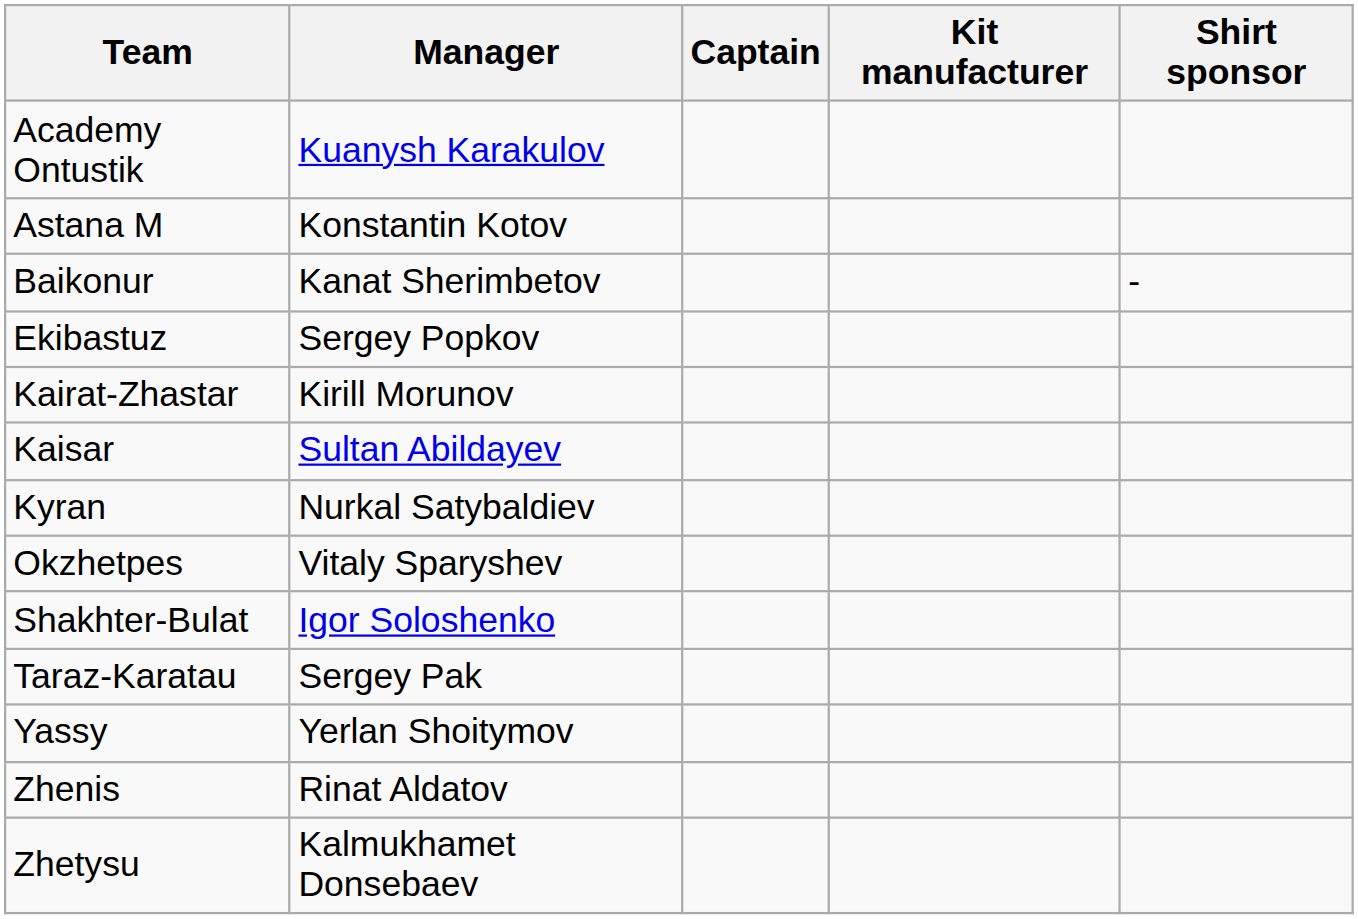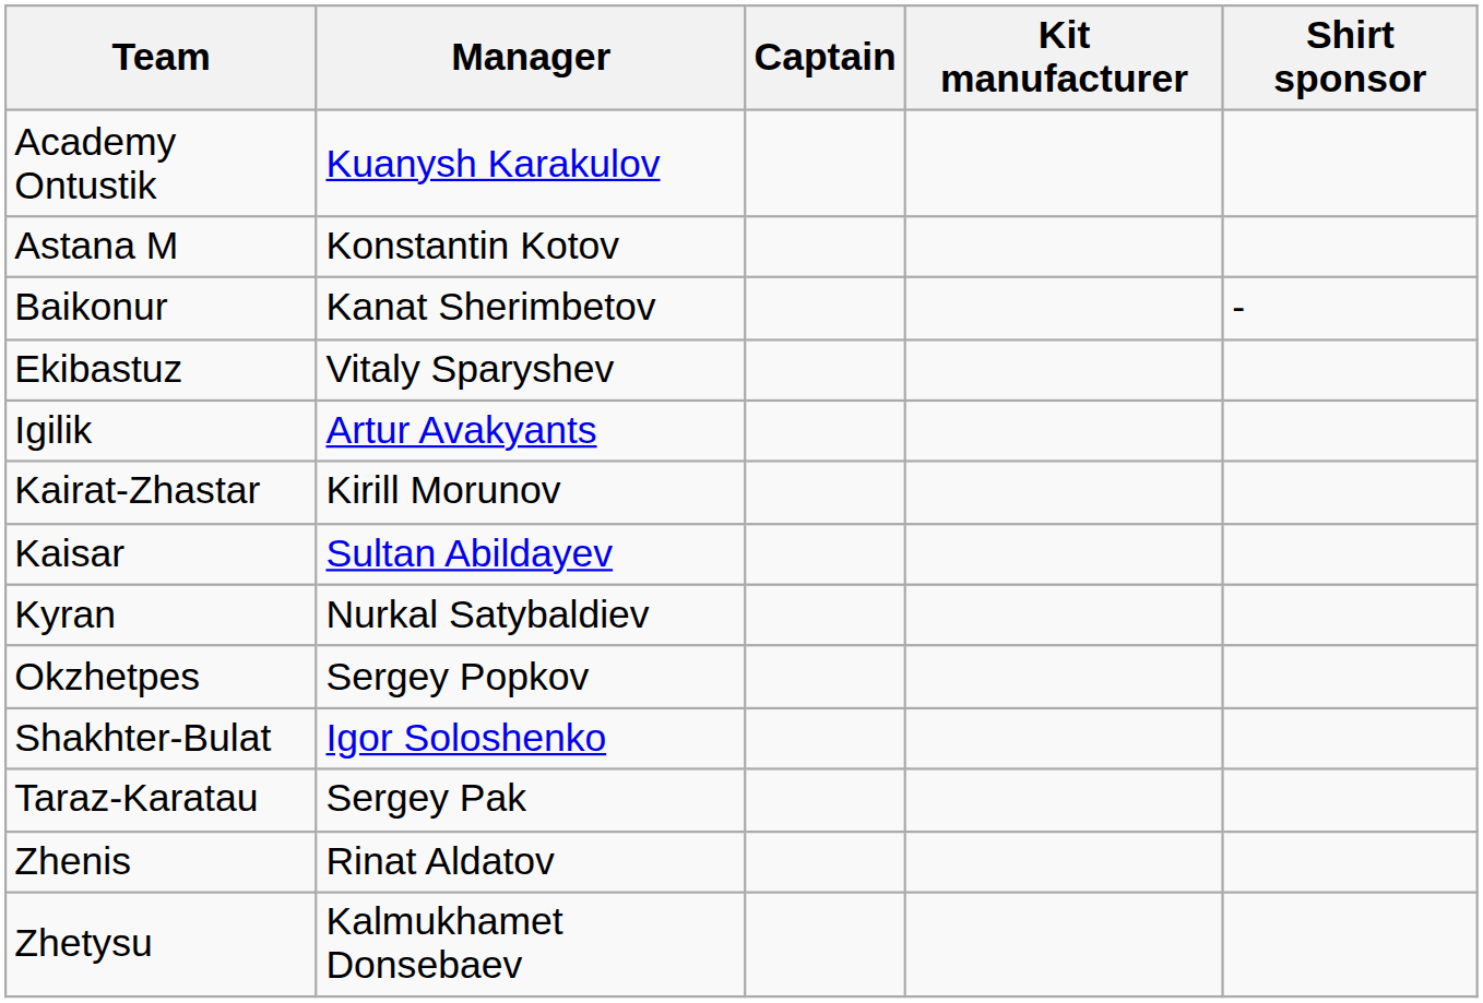Ekibastuz | Manager: Sergey Popkov -> Vitaly Sparyshev
+ row: Igilik | Artur Avakyants
Okzhetpes | Manager: Vitaly Sparyshev -> Sergey Popkov
- row: Yassy | Yerlan Shoitymov
